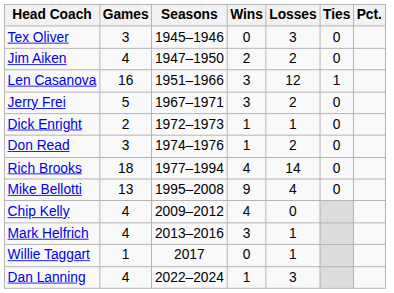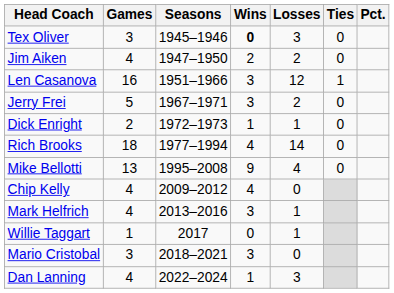Tex Oliver | Wins: normal -> bold
- row: Don Read | 3 | 1974–1976 | 1 | 2 | 0
+ row: Mario Cristobal | 3 | 2018–2021 | 3 | 0
